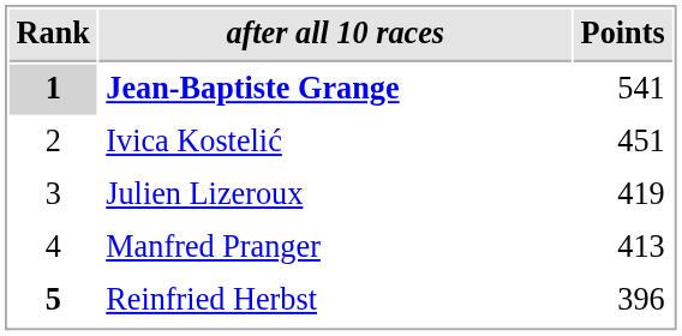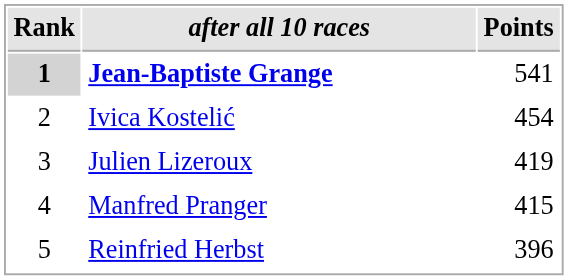Ivica Kostelić | Points: 451 -> 454
Manfred Pranger | Points: 413 -> 415
Reinfried Herbst | Rank: bold -> normal
